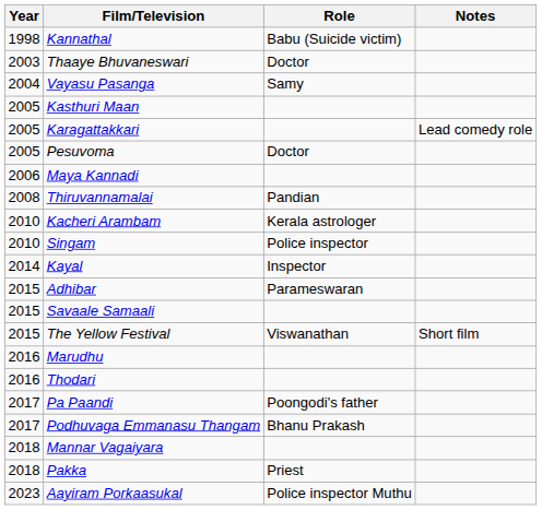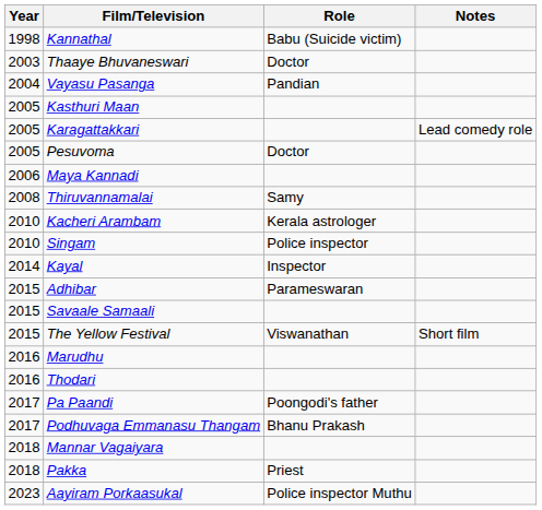Vayasu Pasanga | Role: Samy -> Pandian
Thiruvannamalai | Role: Pandian -> Samy
